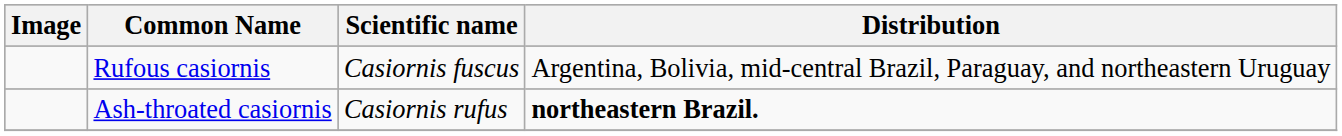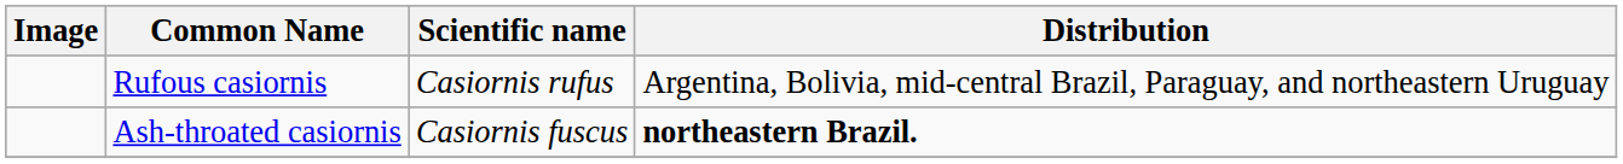Rufous casiornis | Scientific name: Casiornis fuscus -> Casiornis rufus
Ash-throated casiornis | Scientific name: Casiornis rufus -> Casiornis fuscus
